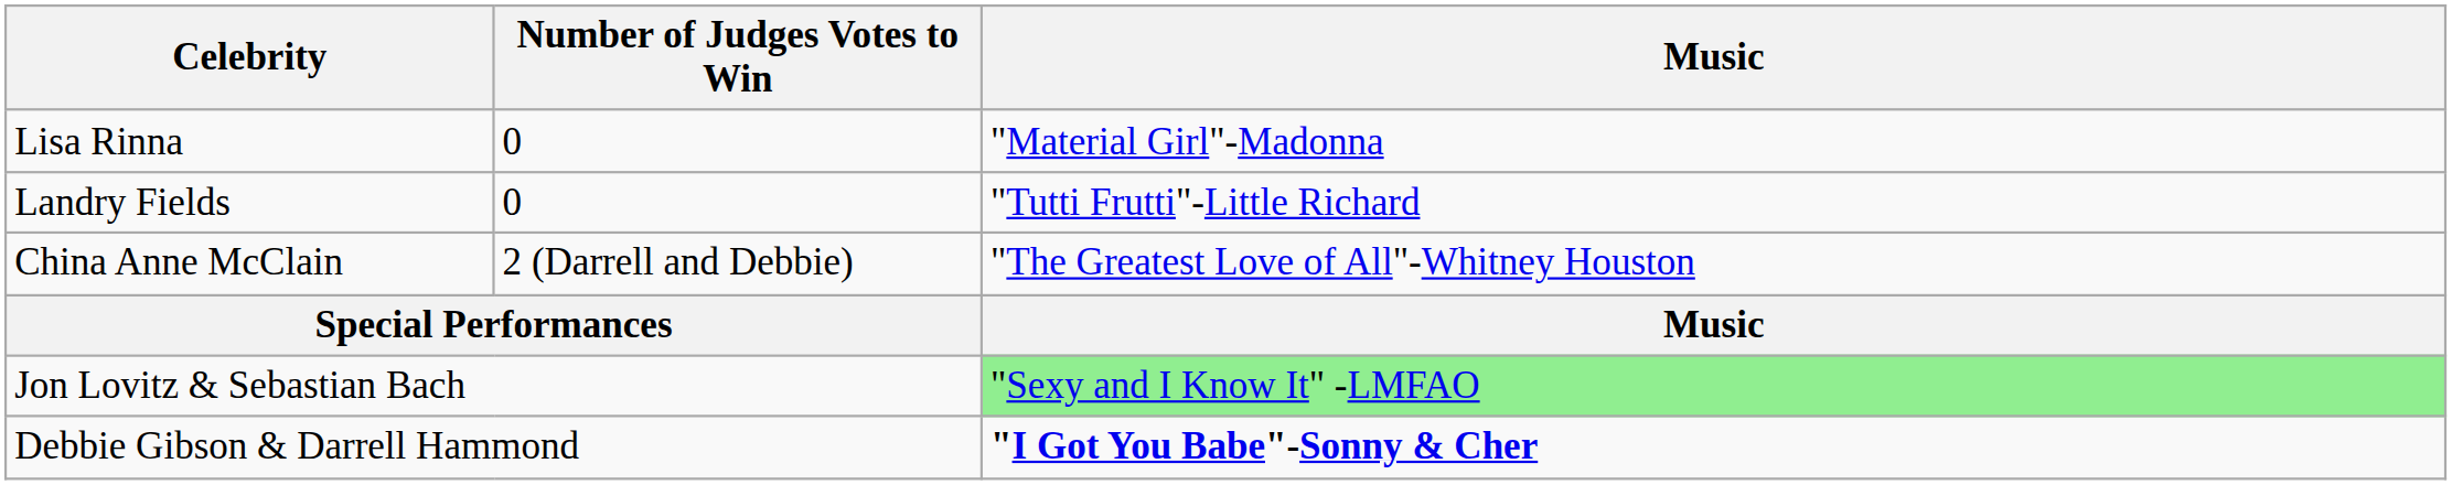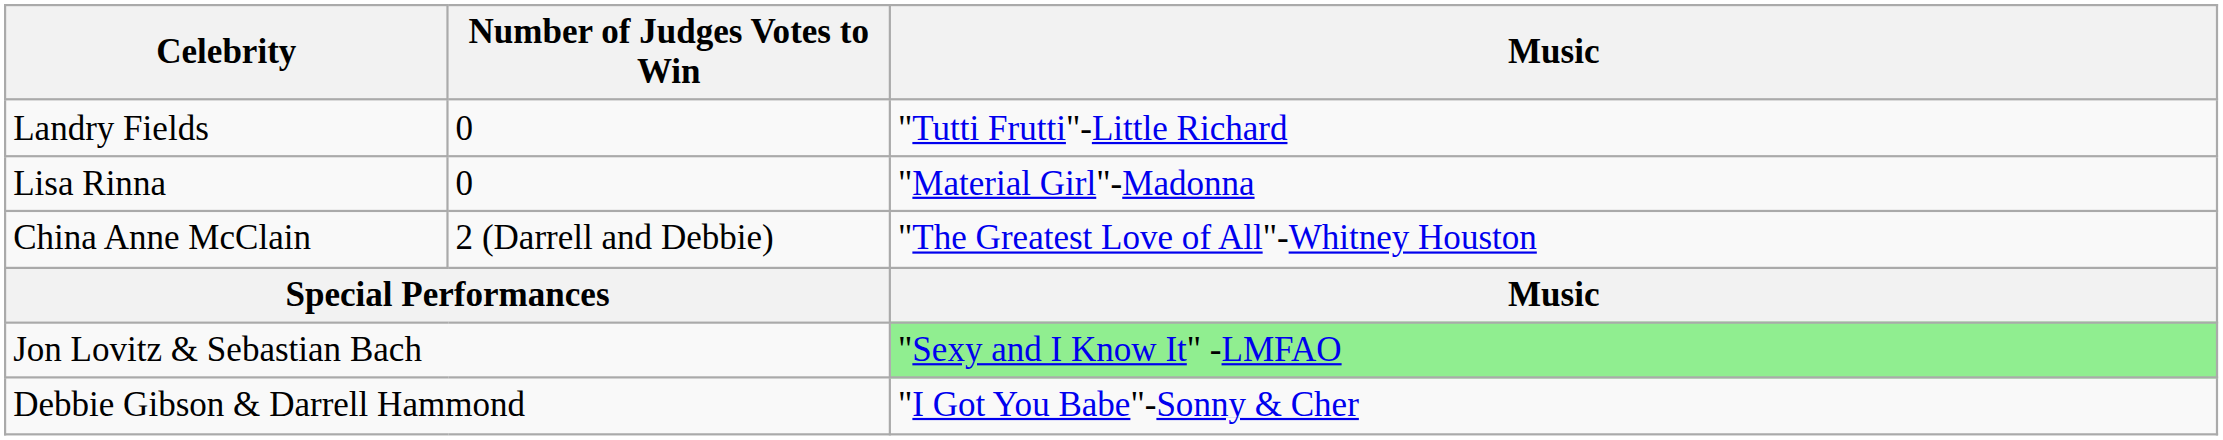rows swapped: Lisa Rinna <-> Landry Fields
Debbie Gibson & Darrell Hammond | Music: bold -> normal
